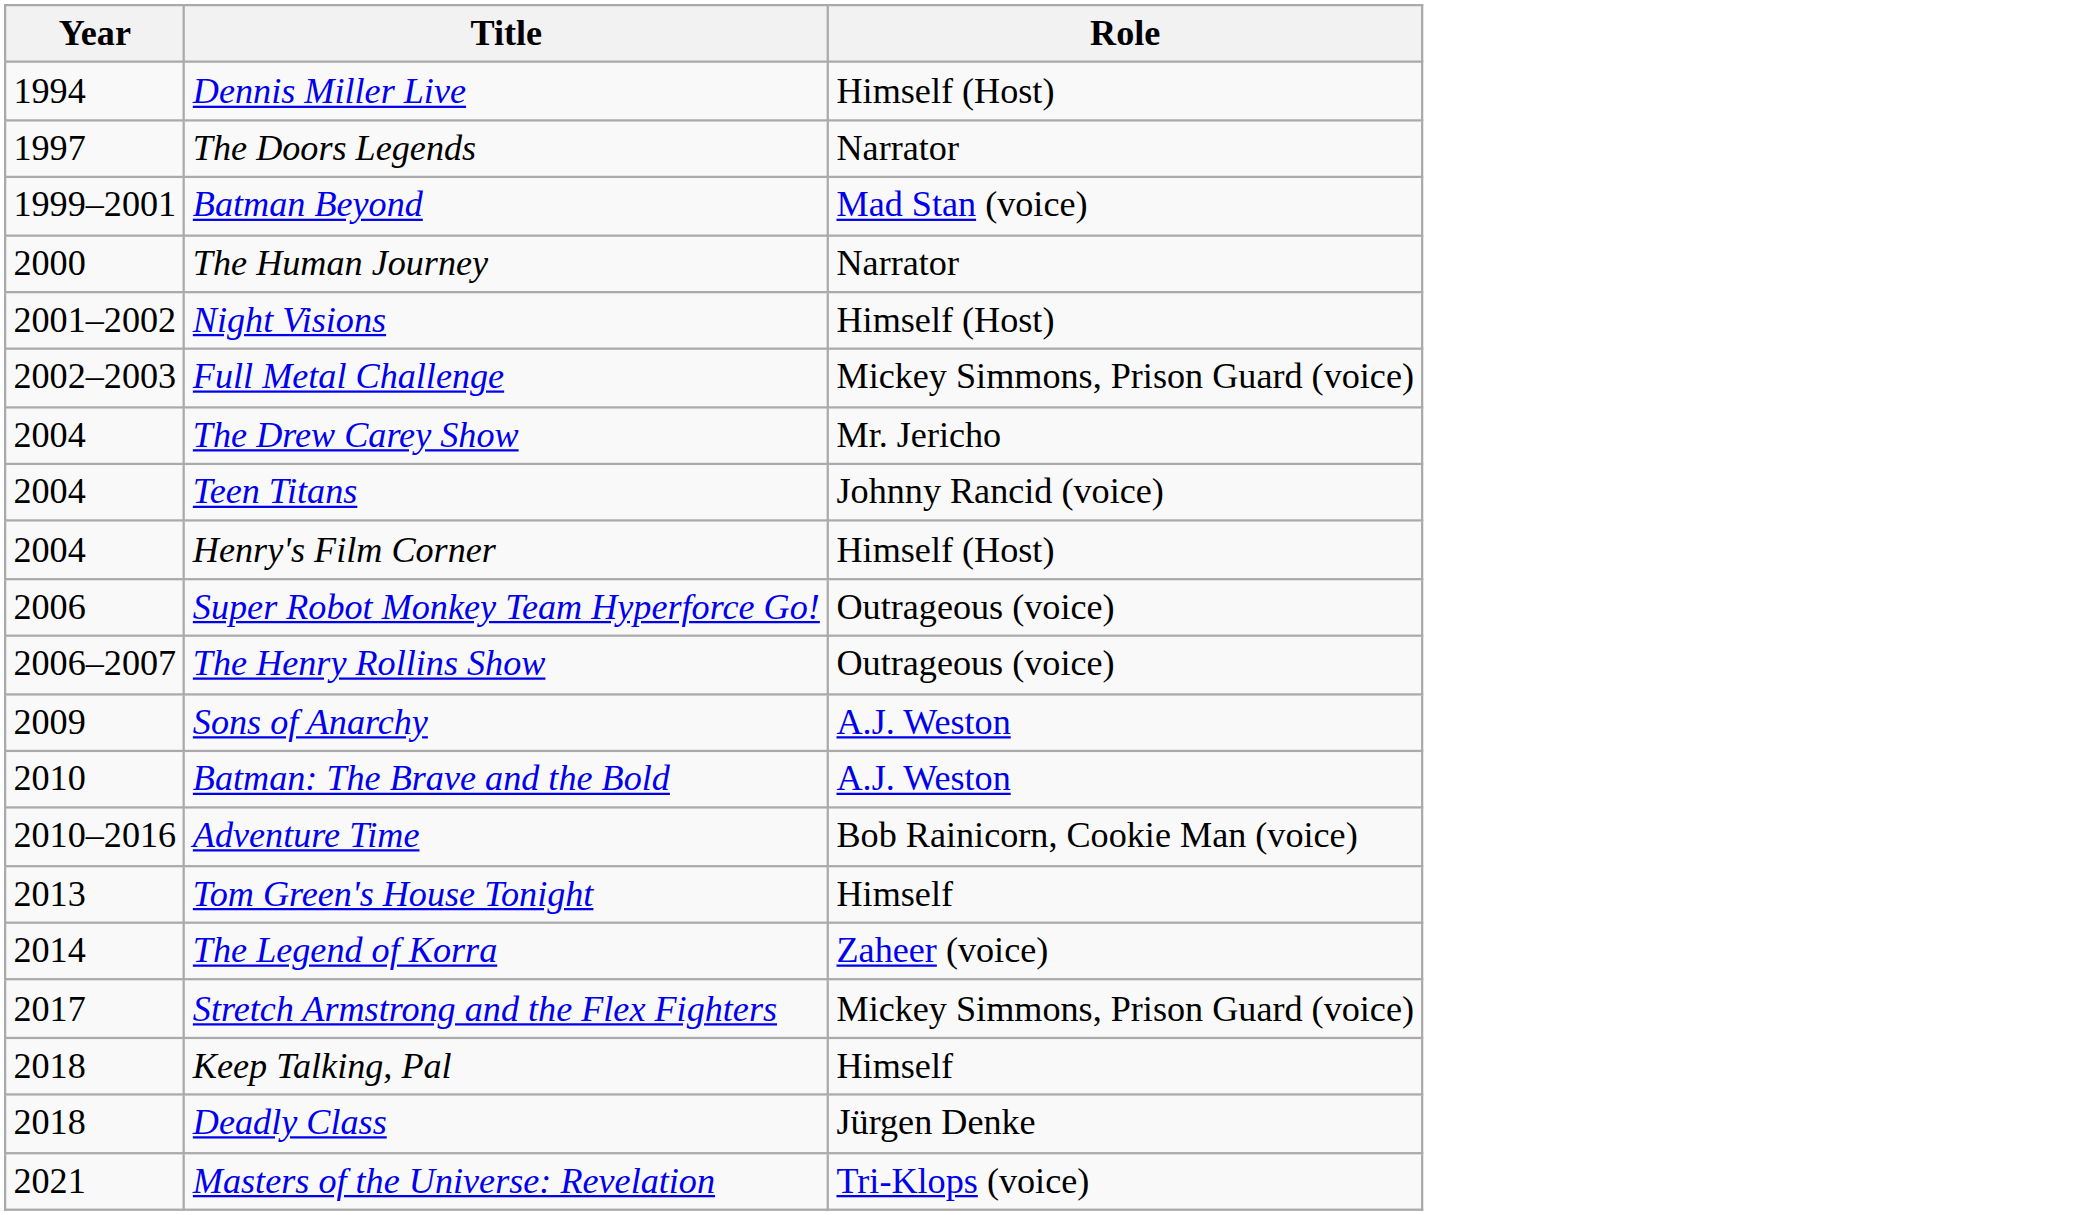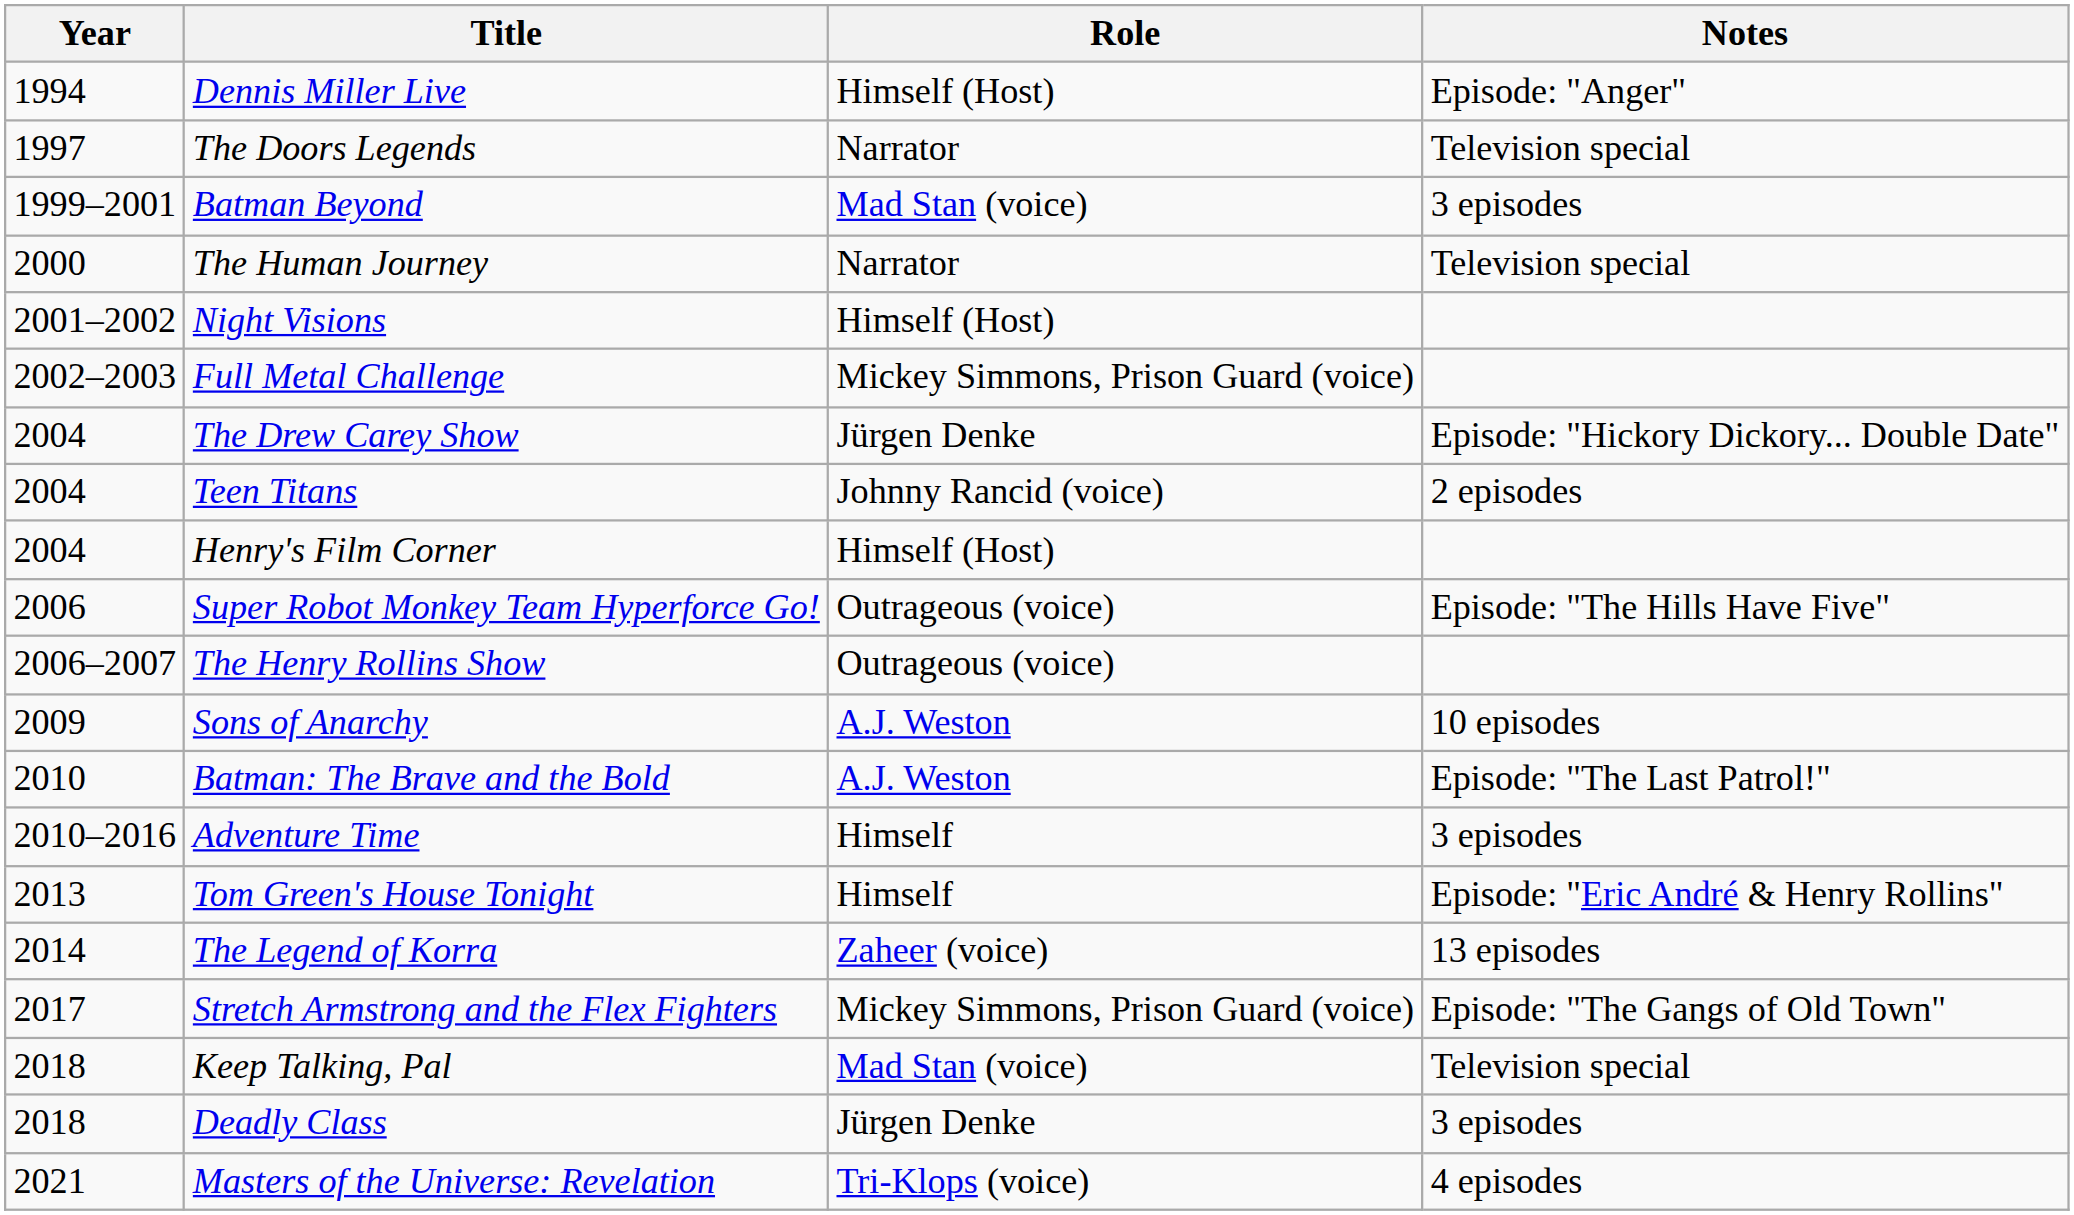+ column: Notes | Episode: "Anger" | Television special | 3 episodes | Television special | Episode: "Hickory Dickory... Double Date" | 2 episodes | Episode: "The Hills Have Five" | 10 episodes | Episode: "The Last Patrol!" | 3 episodes | Episode: "Eric André & Henry Rollins" | 13 episodes | Episode: "The Gangs of Old Town" | Television special | 3 episodes | 4 episodes
The Drew Carey Show | Role: Mr. Jericho -> Jürgen Denke
Adventure Time | Role: Bob Rainicorn, Cookie Man (voice) -> Himself
Keep Talking, Pal | Role: Himself -> Mad Stan (voice)
